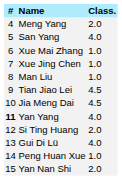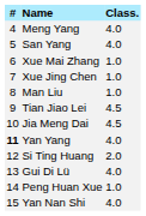Meng Yang | Class.: 2.0 -> 4.0
Yan Nan Shi | Class.: 2.0 -> 4.0
